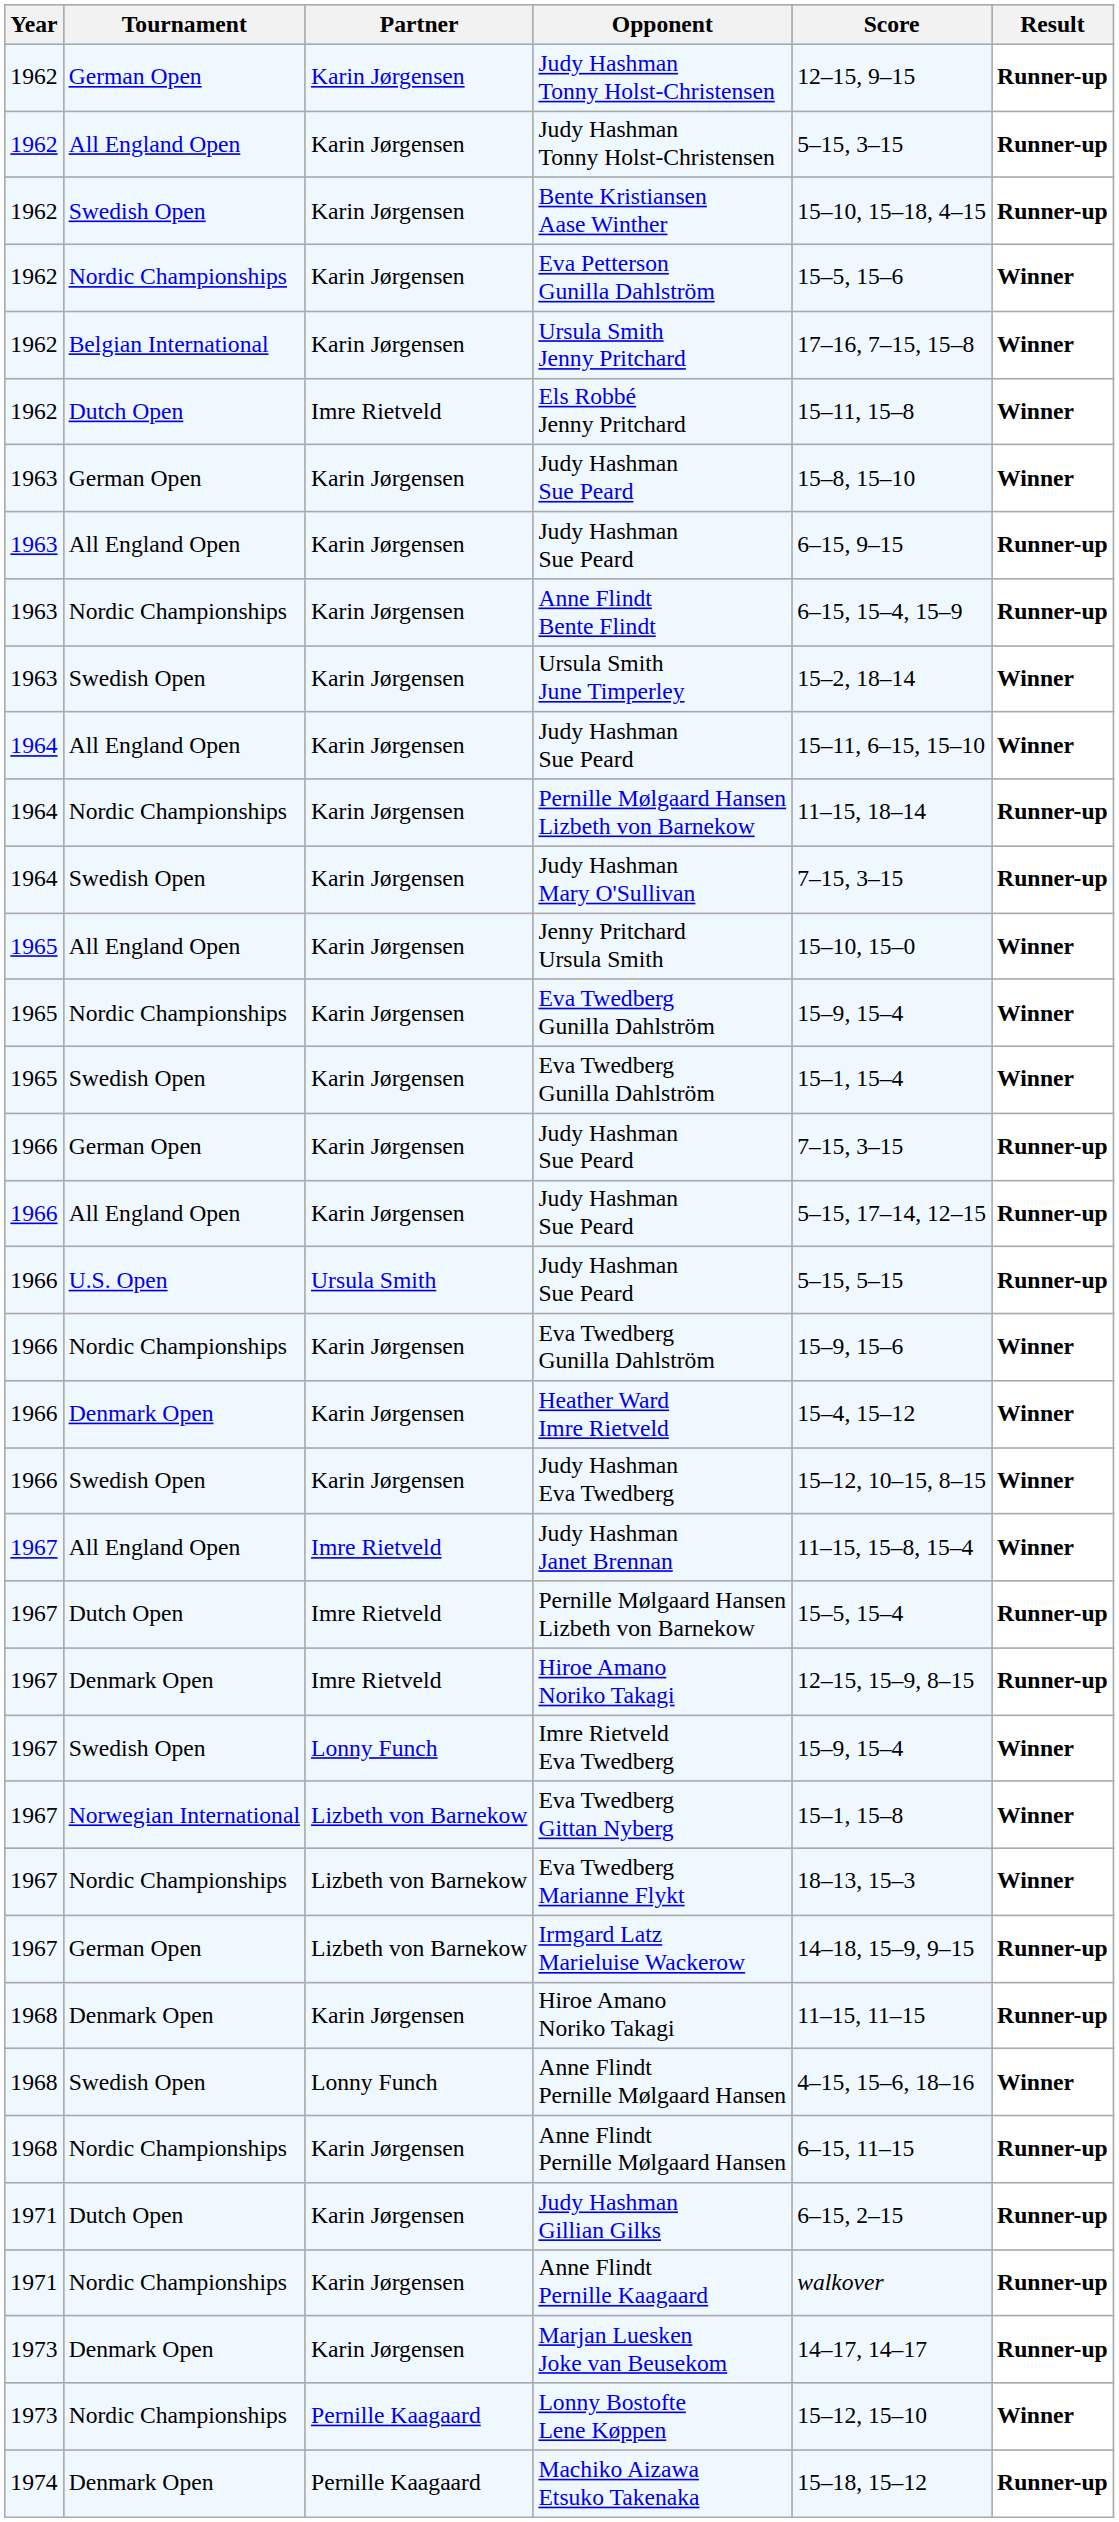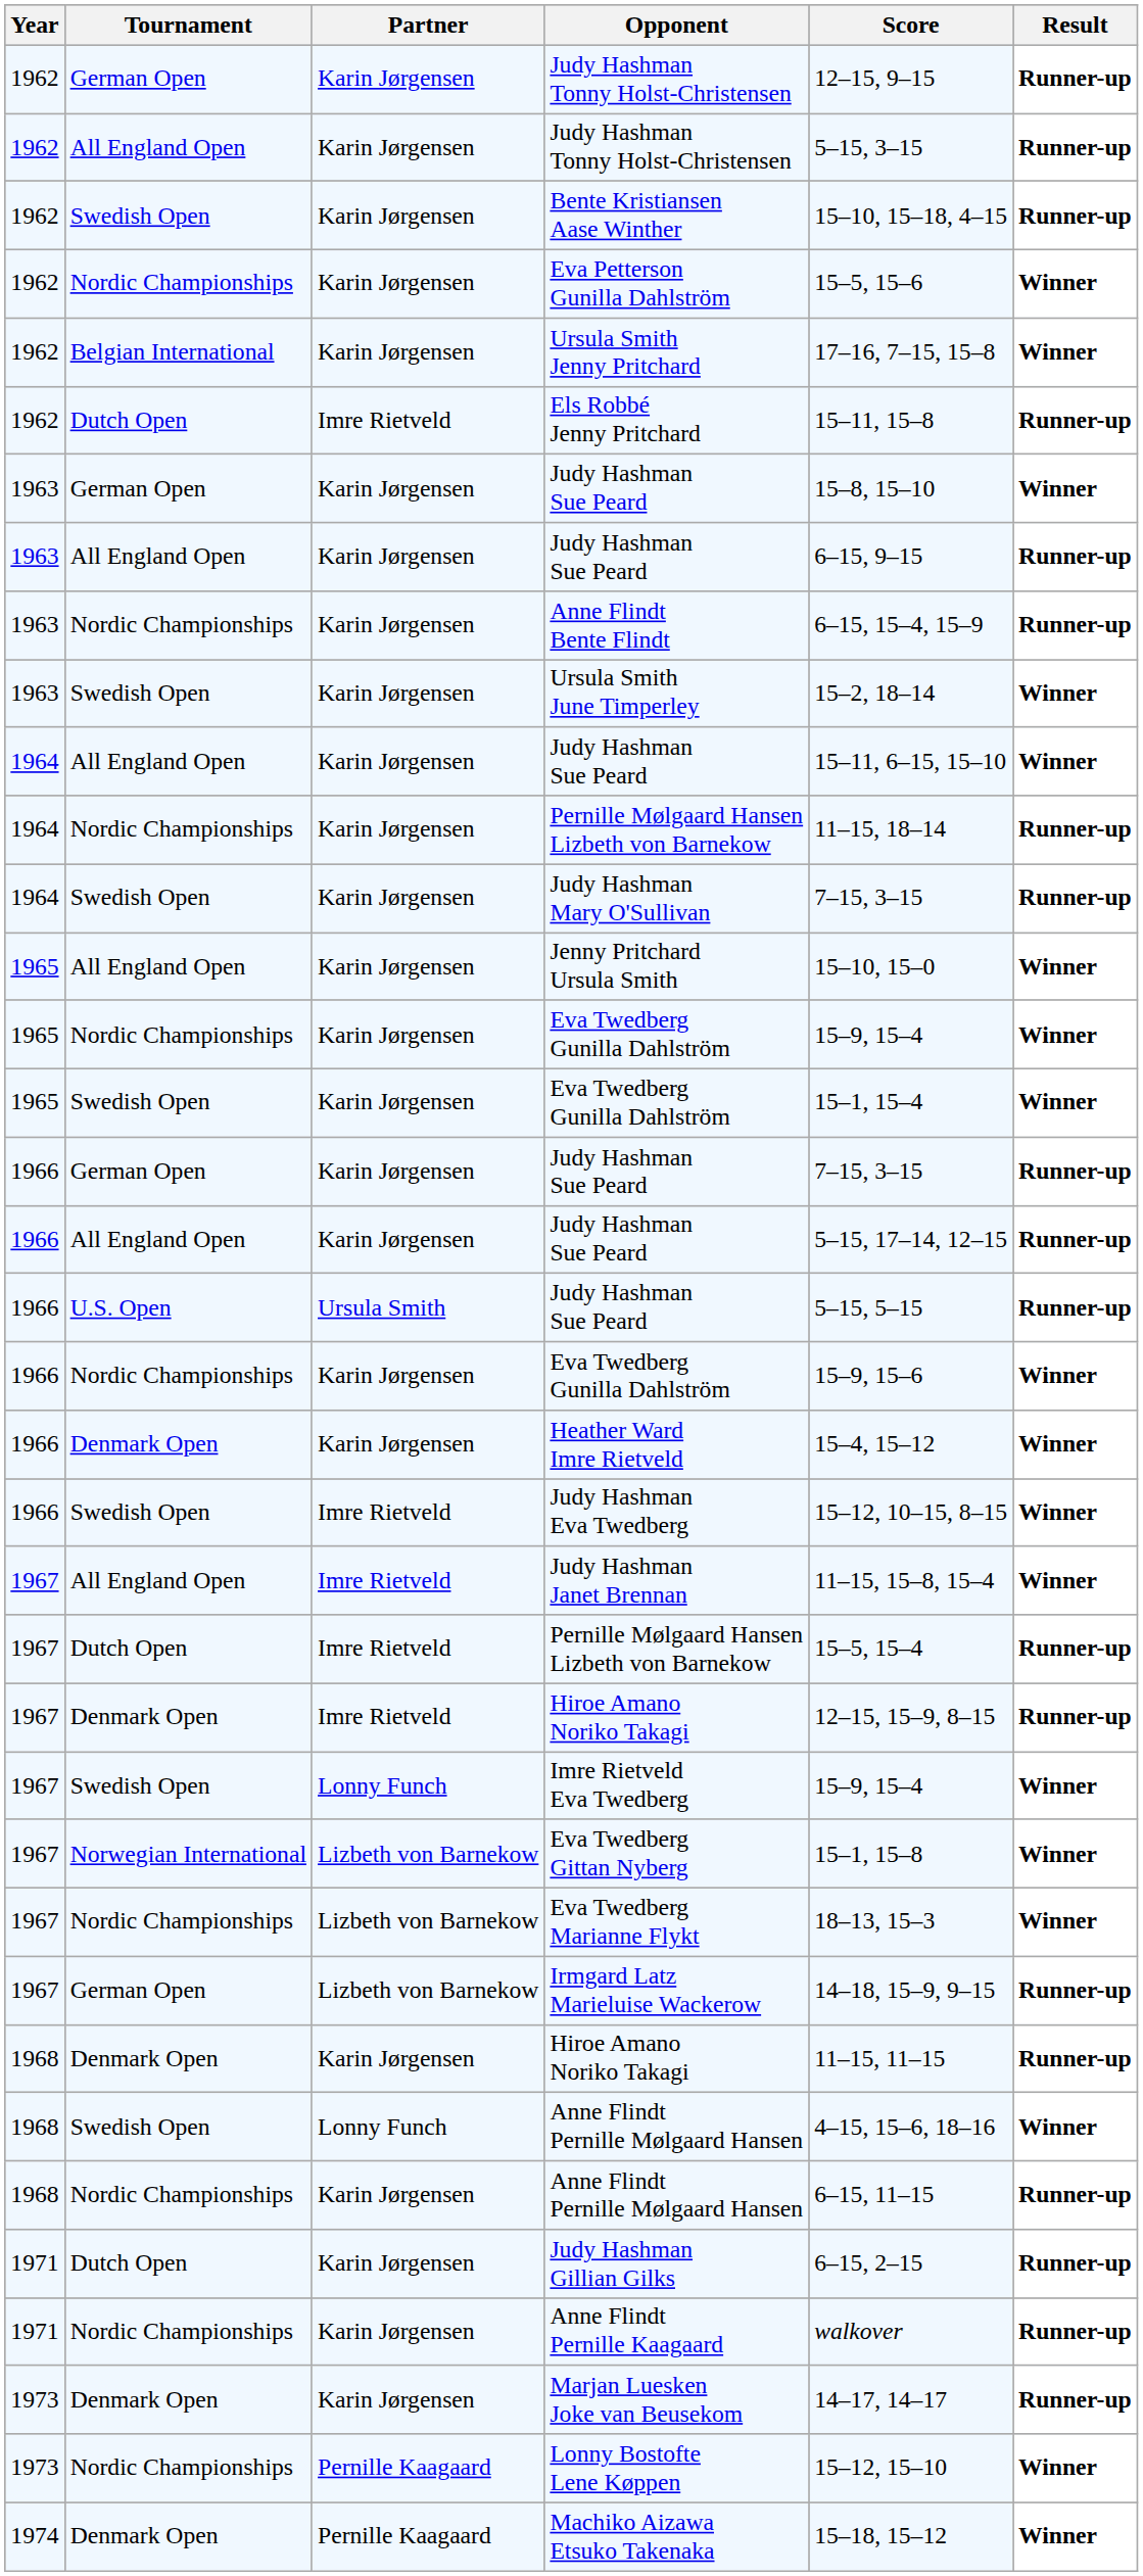Els Robbé Jenny Pritchard | Result: Winner -> Runner-up
Judy Hashman Eva Twedberg | Partner: Karin Jørgensen -> Imre Rietveld
Machiko Aizawa Etsuko Takenaka | Result: Runner-up -> Winner
